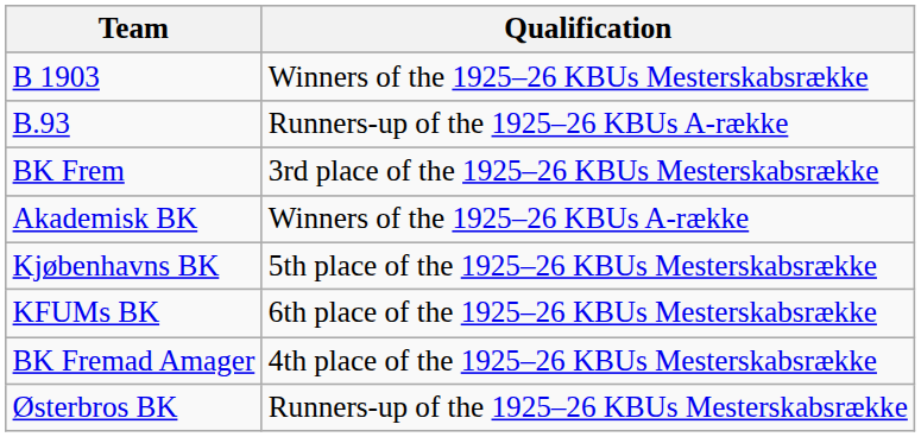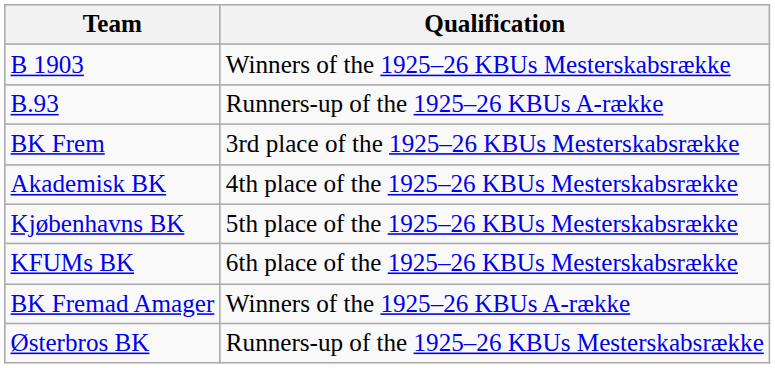Akademisk BK | Qualification: Winners of the 1925–26 KBUs A-række -> 4th place of the 1925–26 KBUs Mesterskabsrække
BK Fremad Amager | Qualification: 4th place of the 1925–26 KBUs Mesterskabsrække -> Winners of the 1925–26 KBUs A-række
